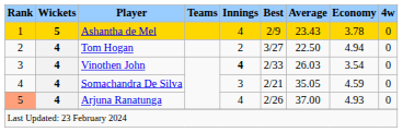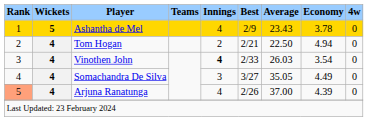Tom Hogan | Best: 3/27 -> 2/21
Somachandra De Silva | Best: 2/21 -> 3/27
Somachandra De Silva | Economy: 4.59 -> 4.49
Arjuna Ranatunga | Economy: 4.93 -> 4.39
